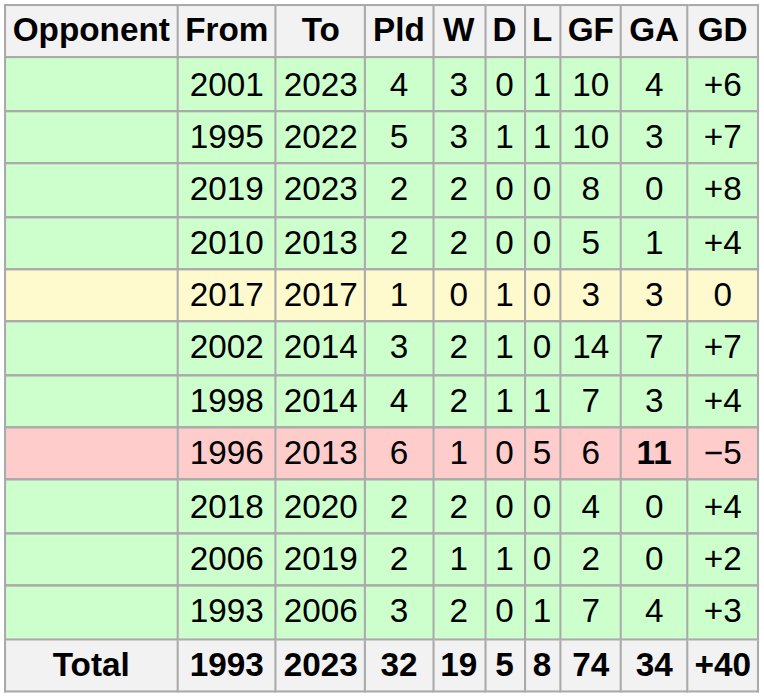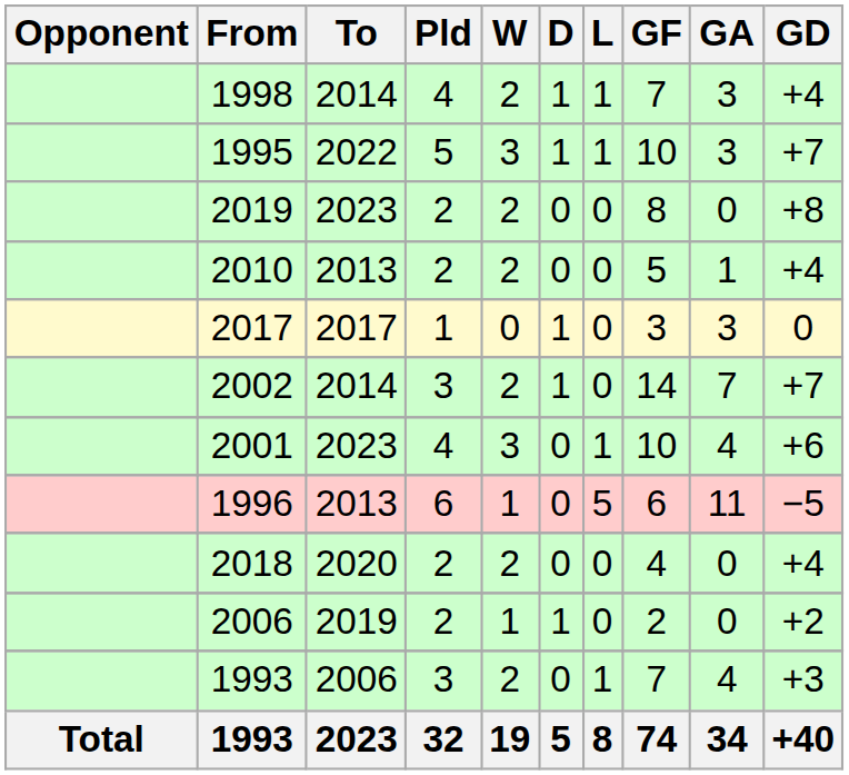rows swapped: 2001 <-> 1998
1996 | GA: bold -> normal
